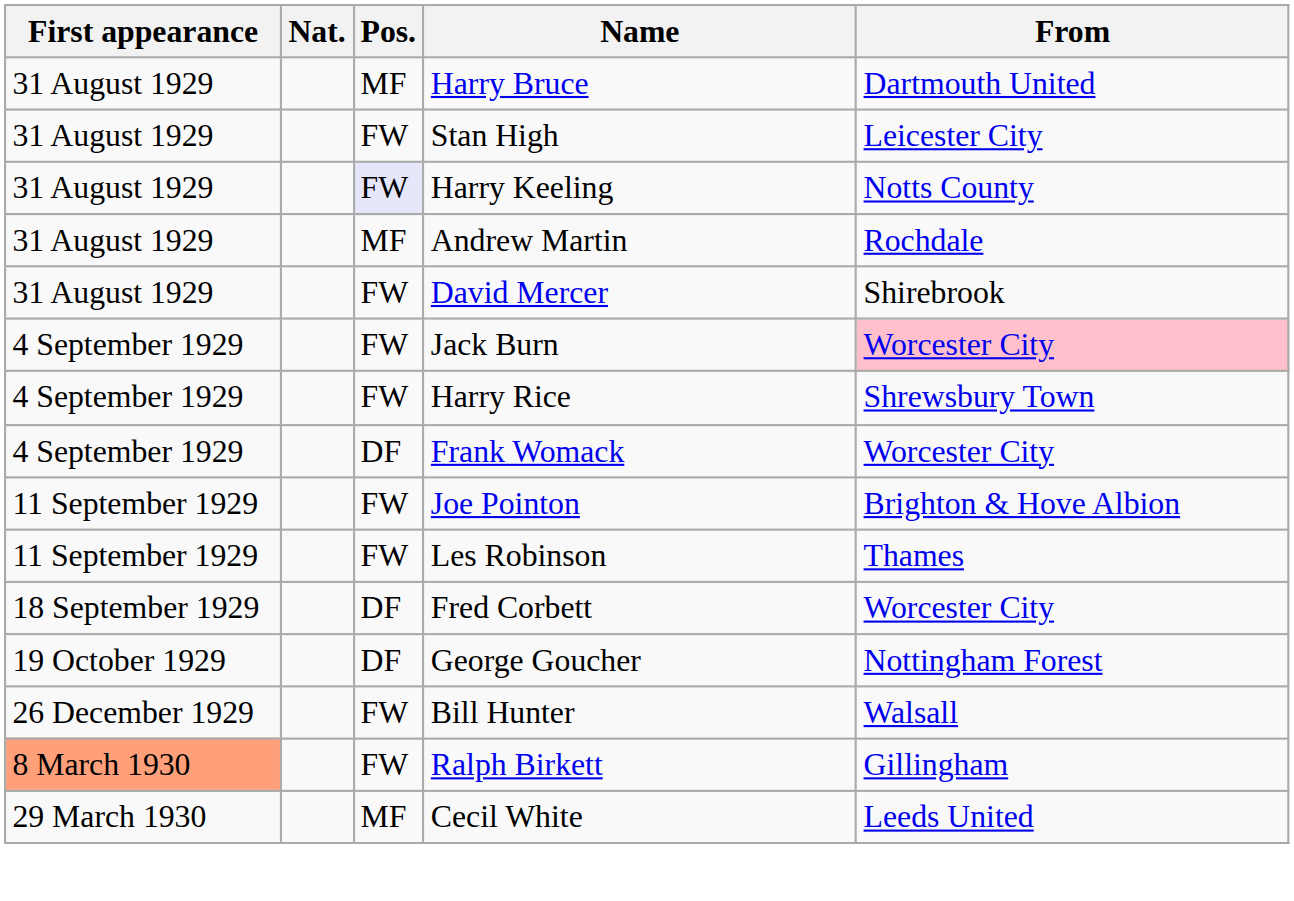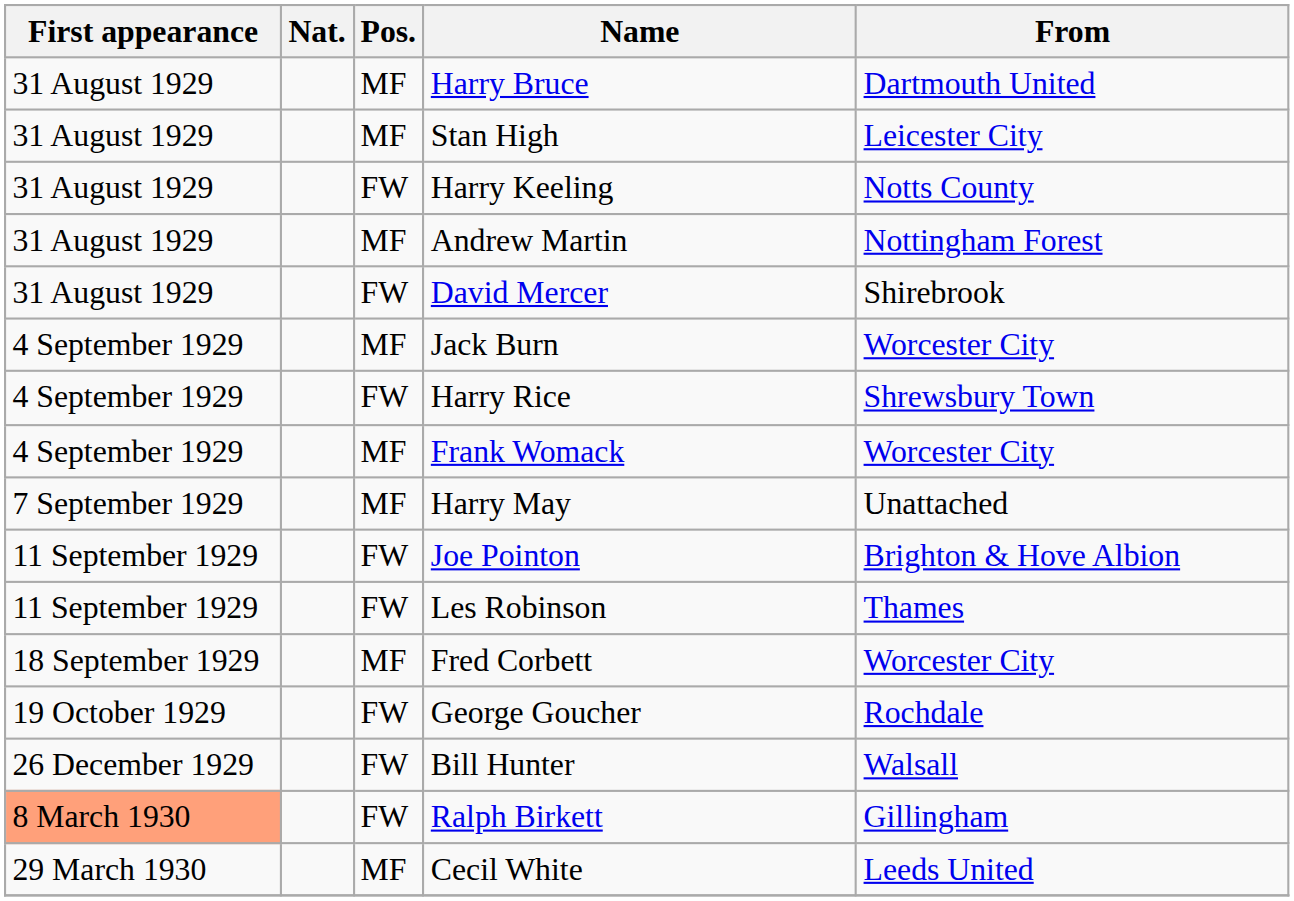Stan High | Pos.: FW -> MF
Harry Keeling | Pos.: lavender background -> no background
Andrew Martin | From: Rochdale -> Nottingham Forest
Jack Burn | Pos.: FW -> MF
Jack Burn | From: pink background -> no background
Frank Womack | Pos.: DF -> MF
+ row: 7 September 1929 | MF | Harry May | Unattached
Fred Corbett | Pos.: DF -> MF
George Goucher | Pos.: DF -> FW
George Goucher | From: Nottingham Forest -> Rochdale
